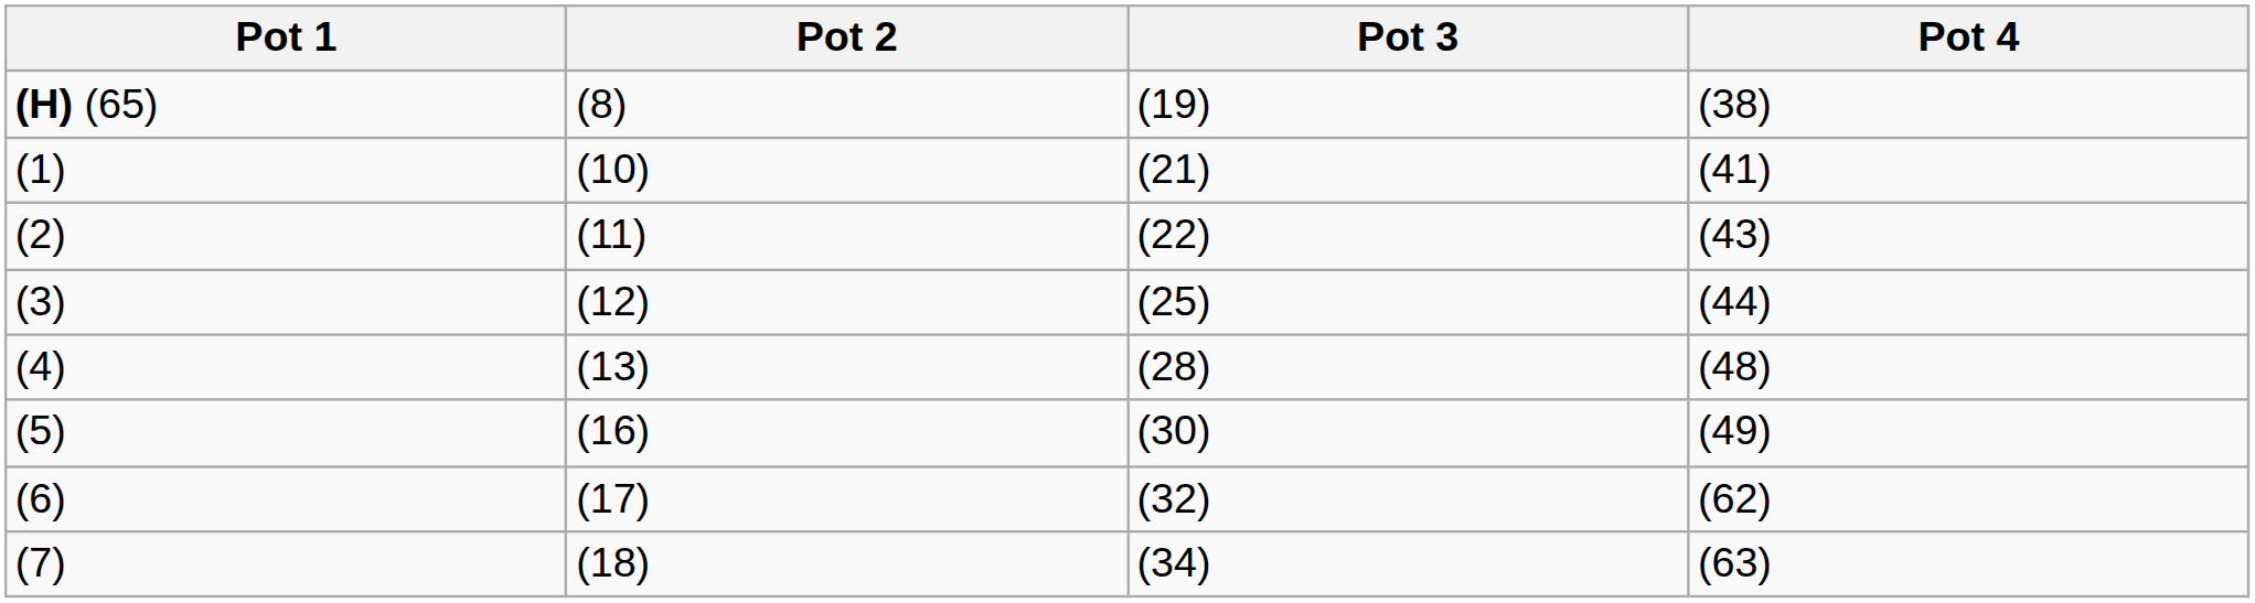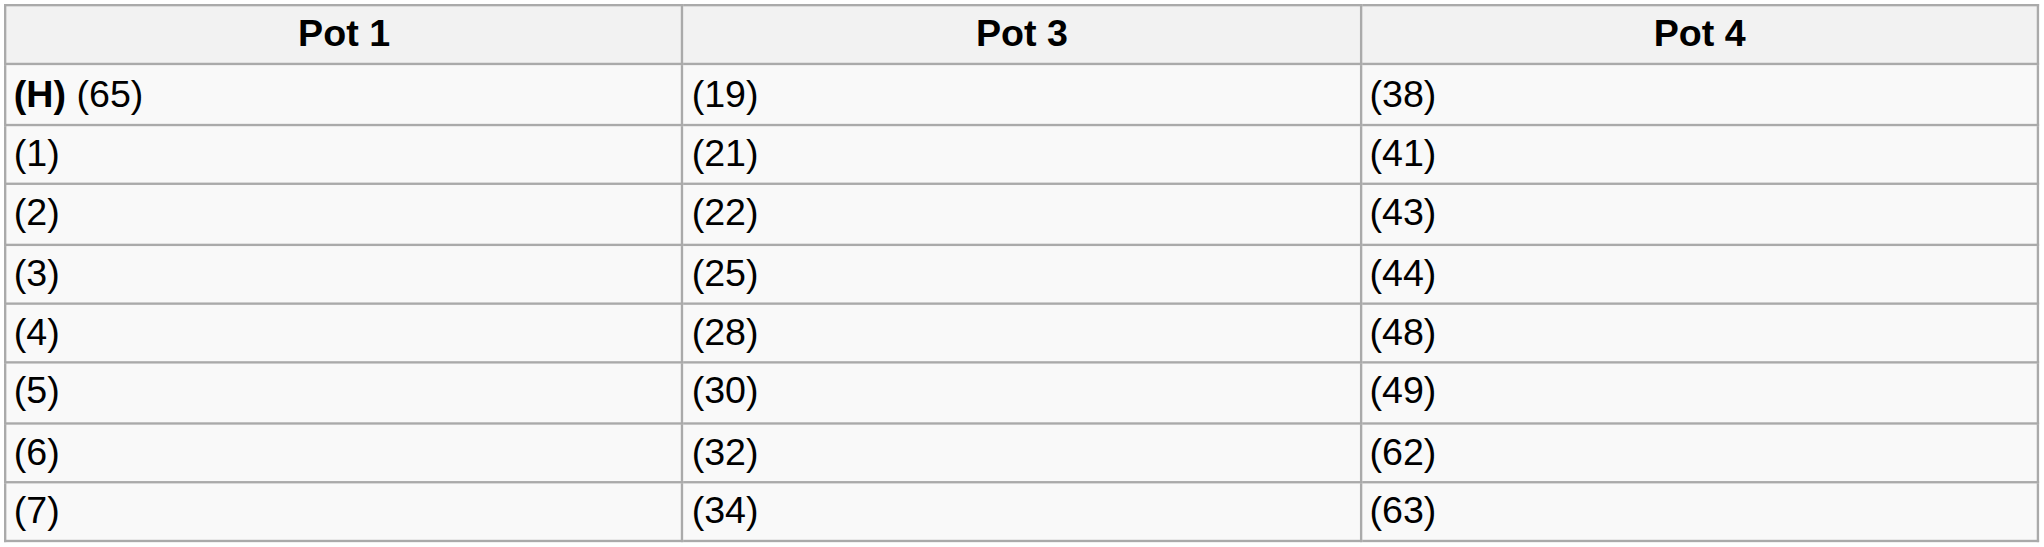- column: Pot 2 | (8) | (10) | (11) | (12) | (13) | (16) | (17) | (18)
